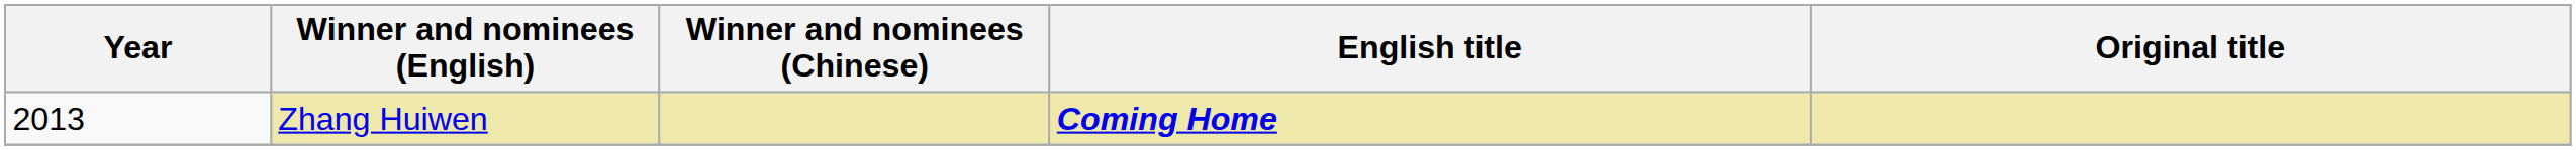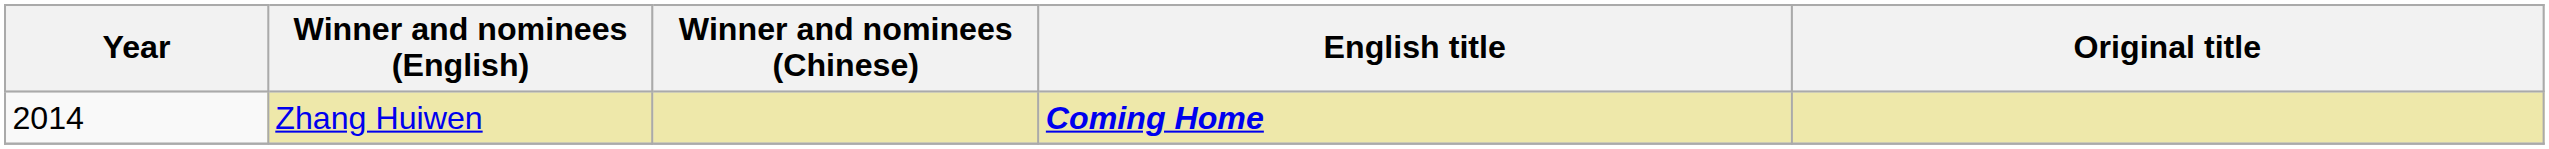Zhang Huiwen | Year: 2013 -> 2014
